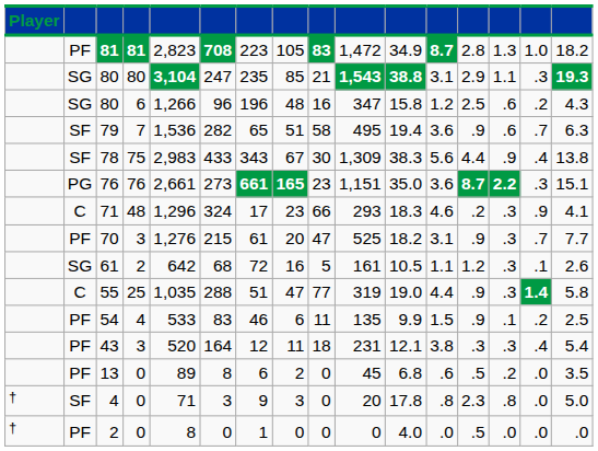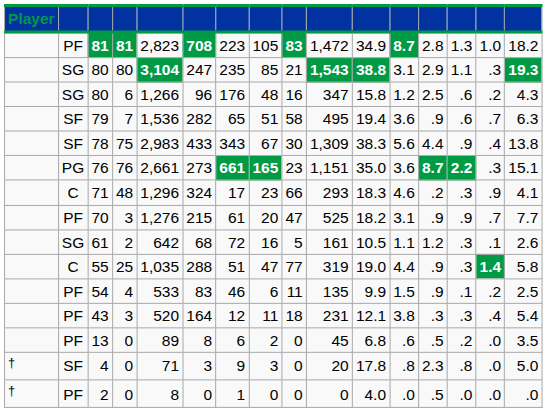80 / 6 | column 7: 196 -> 176
70 | column 14: .3 -> .9
